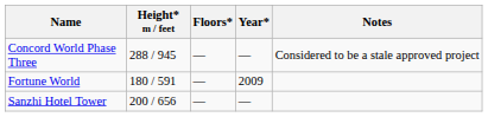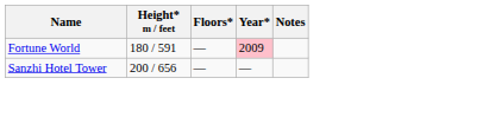- row: Concord World Phase Three | 288 / 945 | — | — | Considered to be a stale approved project
Fortune World | Year*: no background -> pink background
